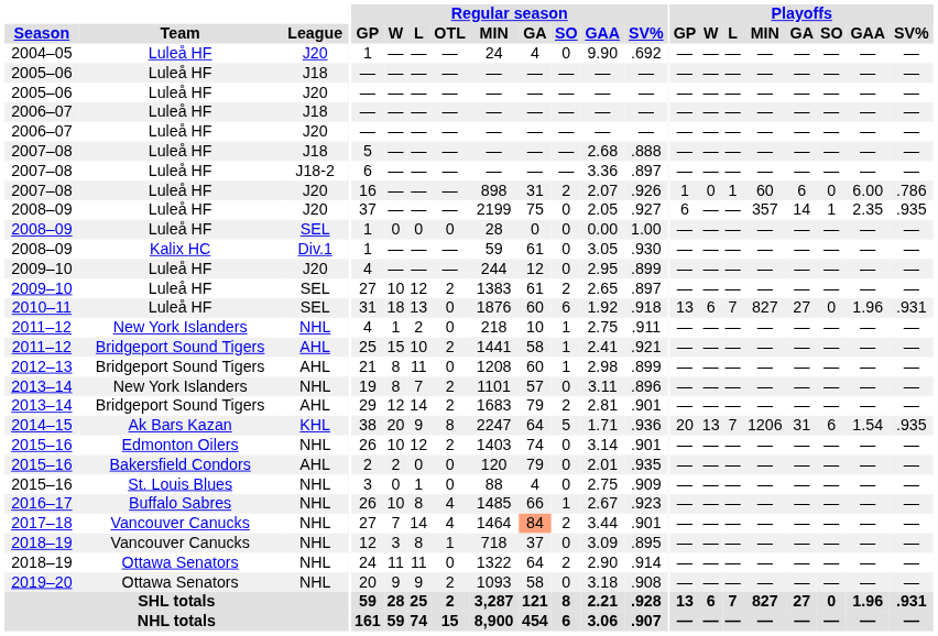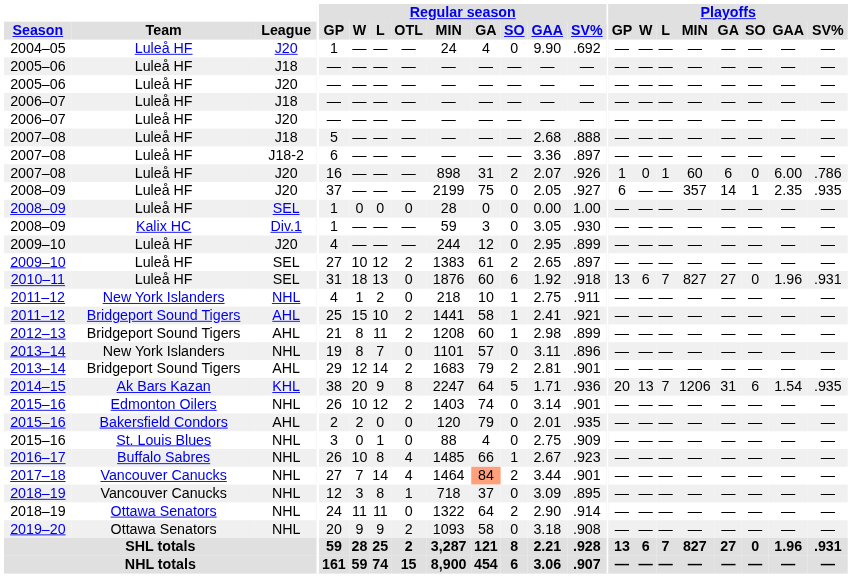2008–09 / Div.1 | Regular season / GA: 61 -> 3
2012–13 | Regular season / OTL: 0 -> 2
2013–14 / NHL | Regular season / OTL: 2 -> 0
